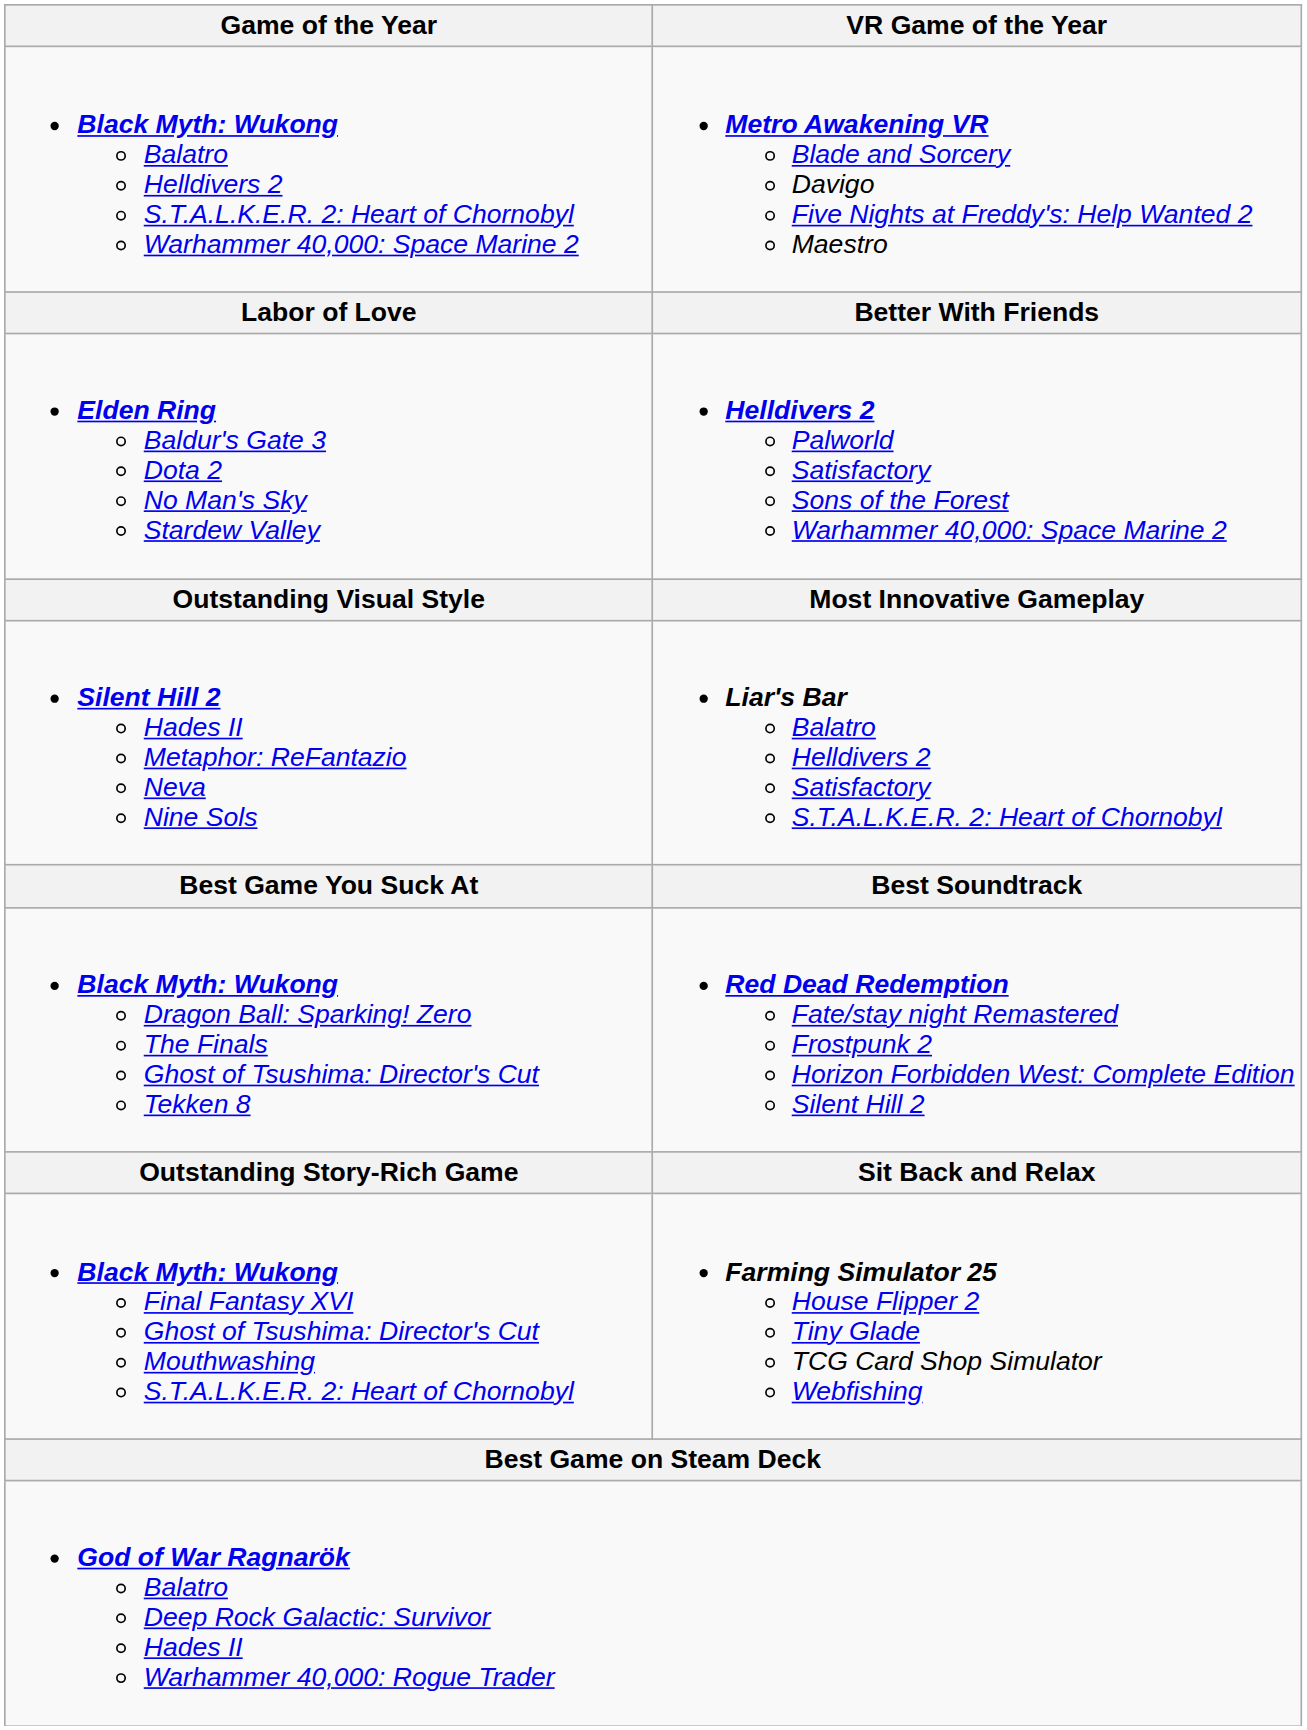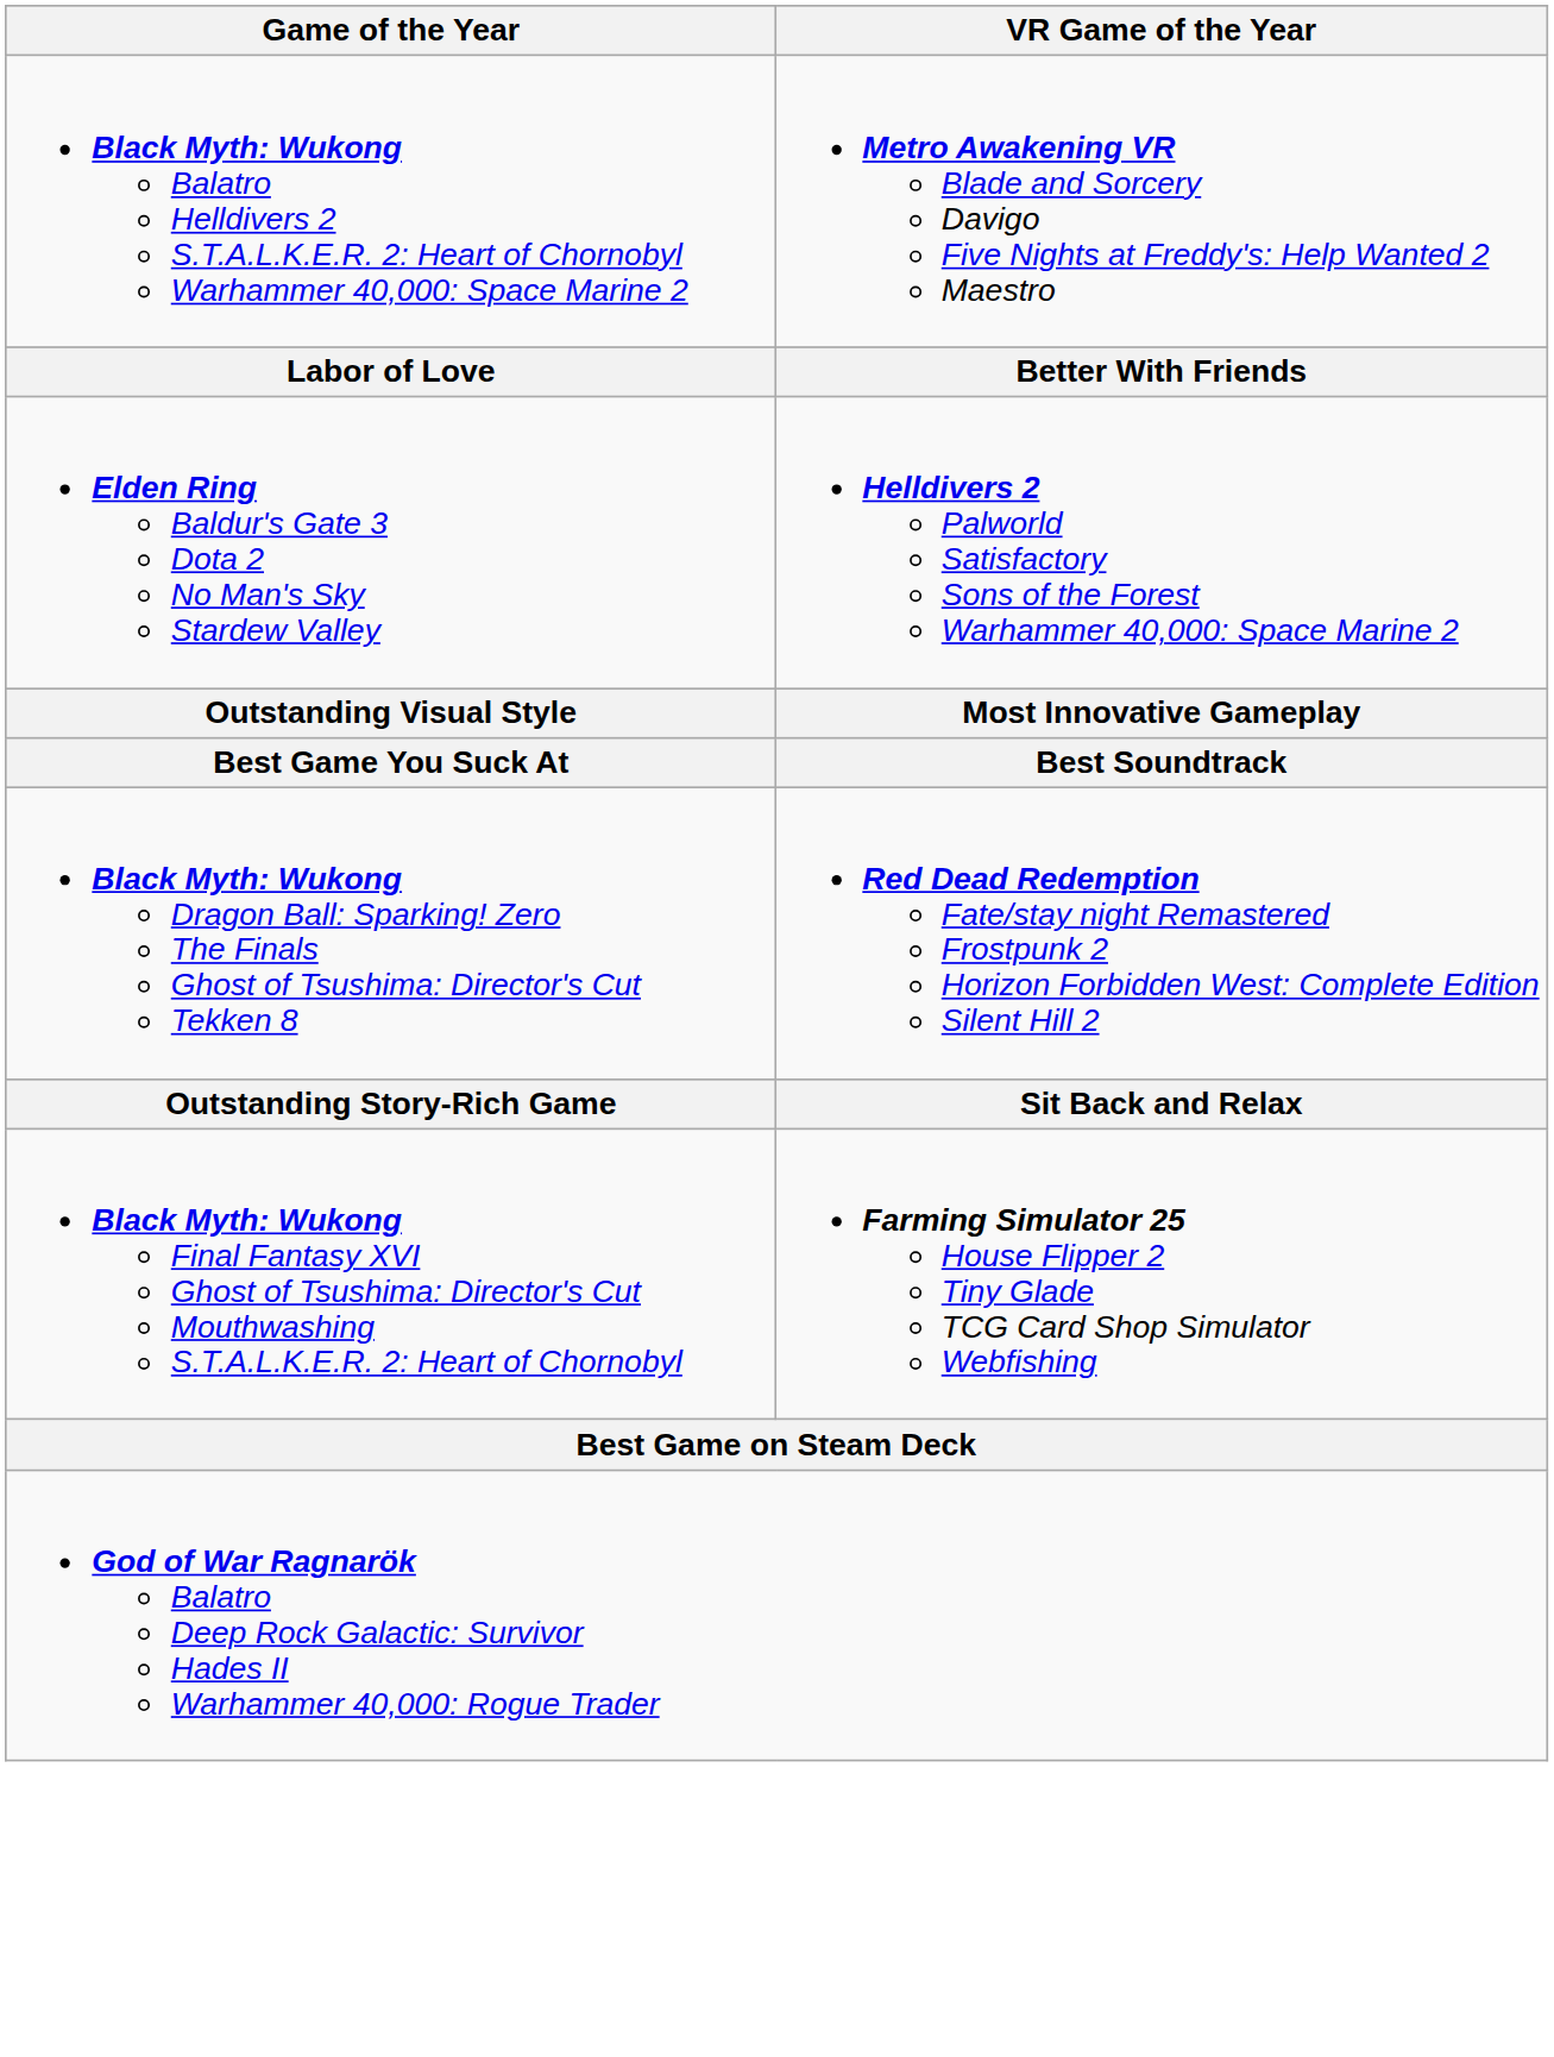- row: Silent Hill 2 Hades II Metaphor: ReFantazio Neva Nine Sols | Liar's Bar Balatro Helldivers 2 Satisfactory S.T.A.L.K.E.R. 2: Heart of Chornobyl
